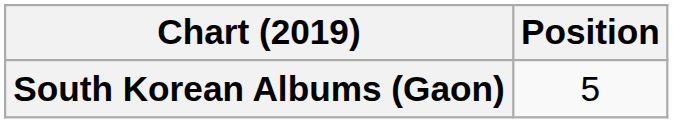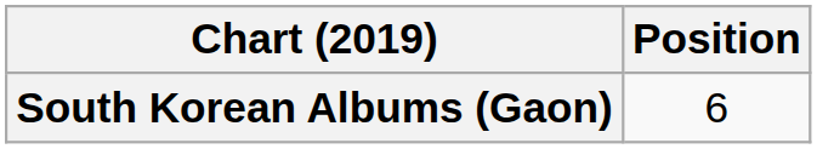South Korean Albums (Gaon) | Position: 5 -> 6
